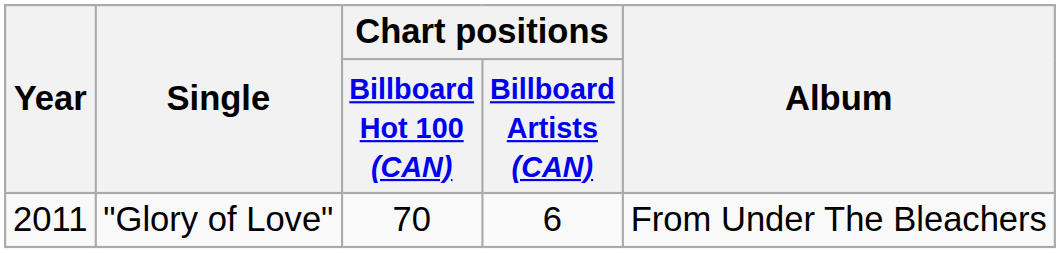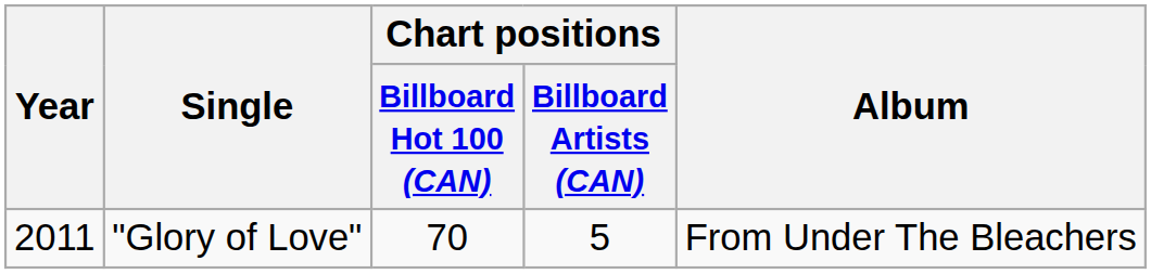"Glory of Love" | Chart positions / Billboard Artists (CAN): 6 -> 5
